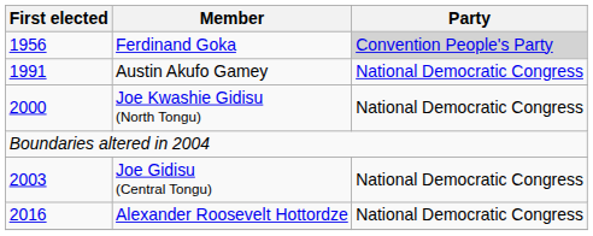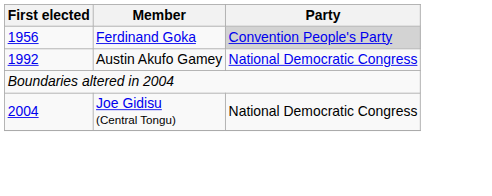Austin Akufo Gamey | First elected: 1991 -> 1992
- row: 2000 | Joe Kwashie Gidisu (North Tongu) | National Democratic Congress
Joe Gidisu (Central Tongu) | First elected: 2003 -> 2004
- row: 2016 | Alexander Roosevelt Hottordze | National Democratic Congress
